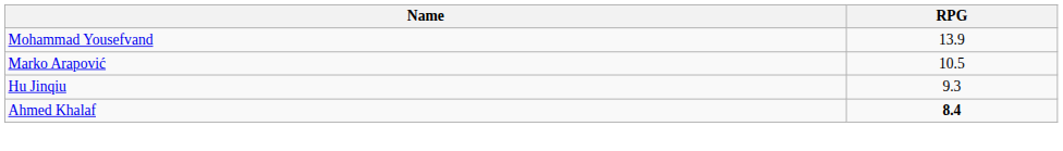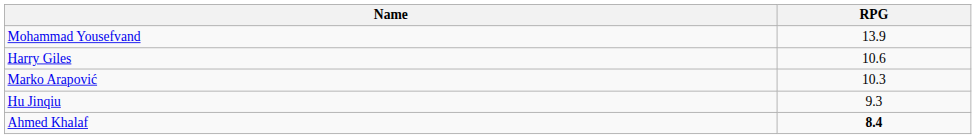+ row: Harry Giles | 10.6
Marko Arapović | RPG: 10.5 -> 10.3
